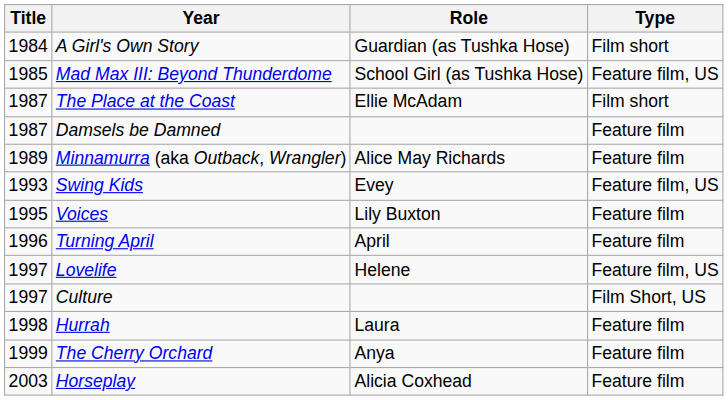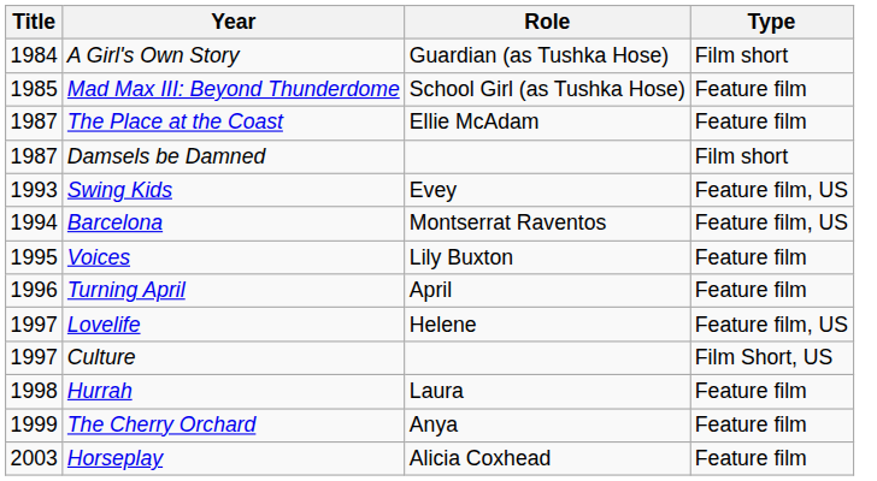Mad Max III: Beyond Thunderdome | Type: Feature film, US -> Feature film
The Place at the Coast | Type: Film short -> Feature film
Damsels be Damned | Type: Feature film -> Film short
- row: 1989 | Minnamurra (aka Outback, Wrangler) | Alice May Richards | Feature film
+ row: 1994 | Barcelona | Montserrat Raventos | Feature film, US
